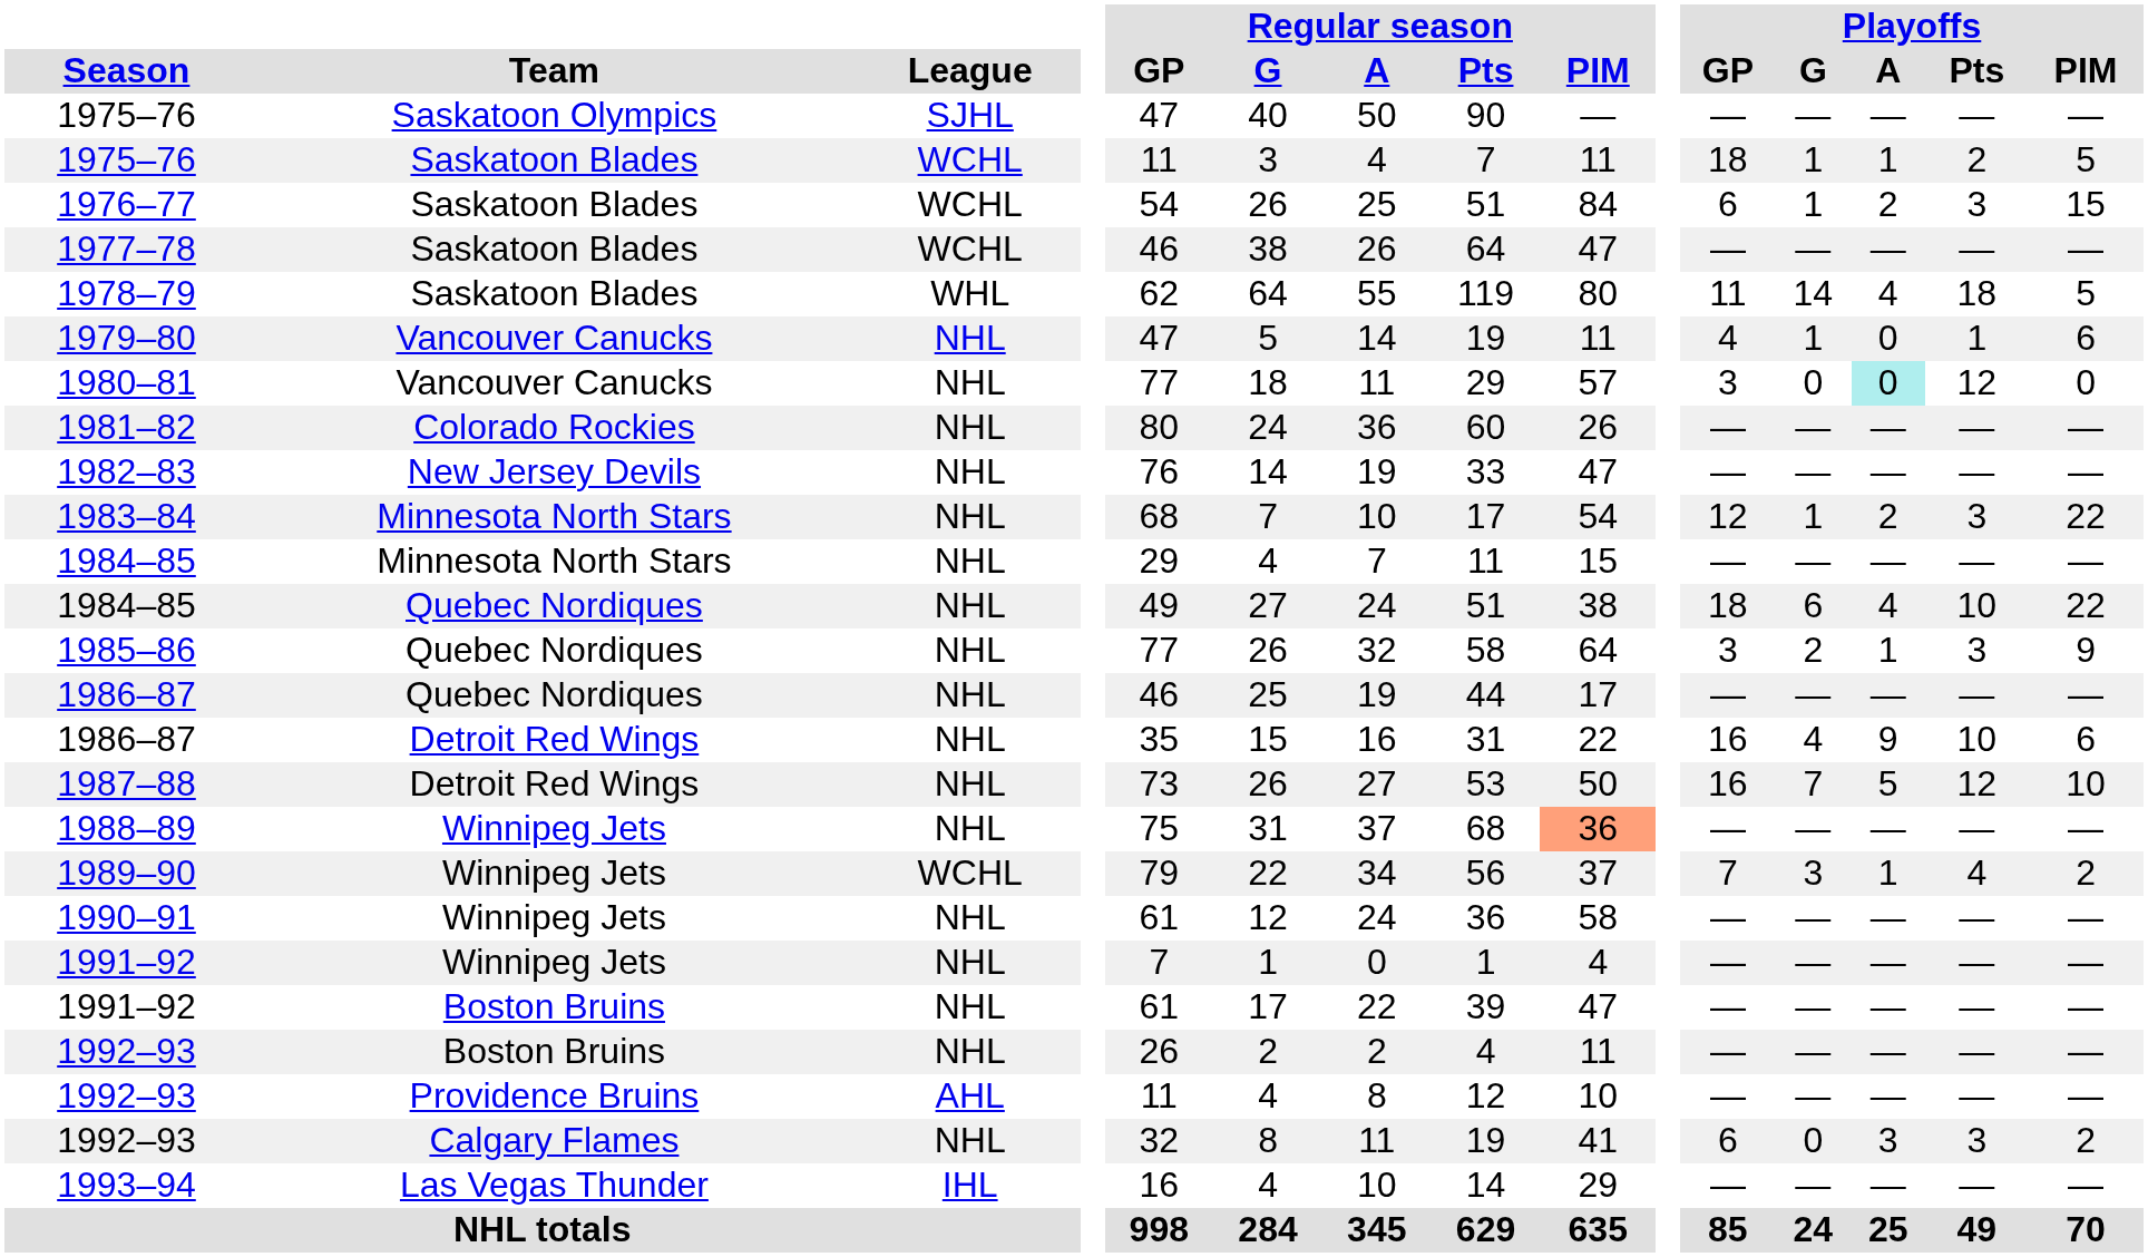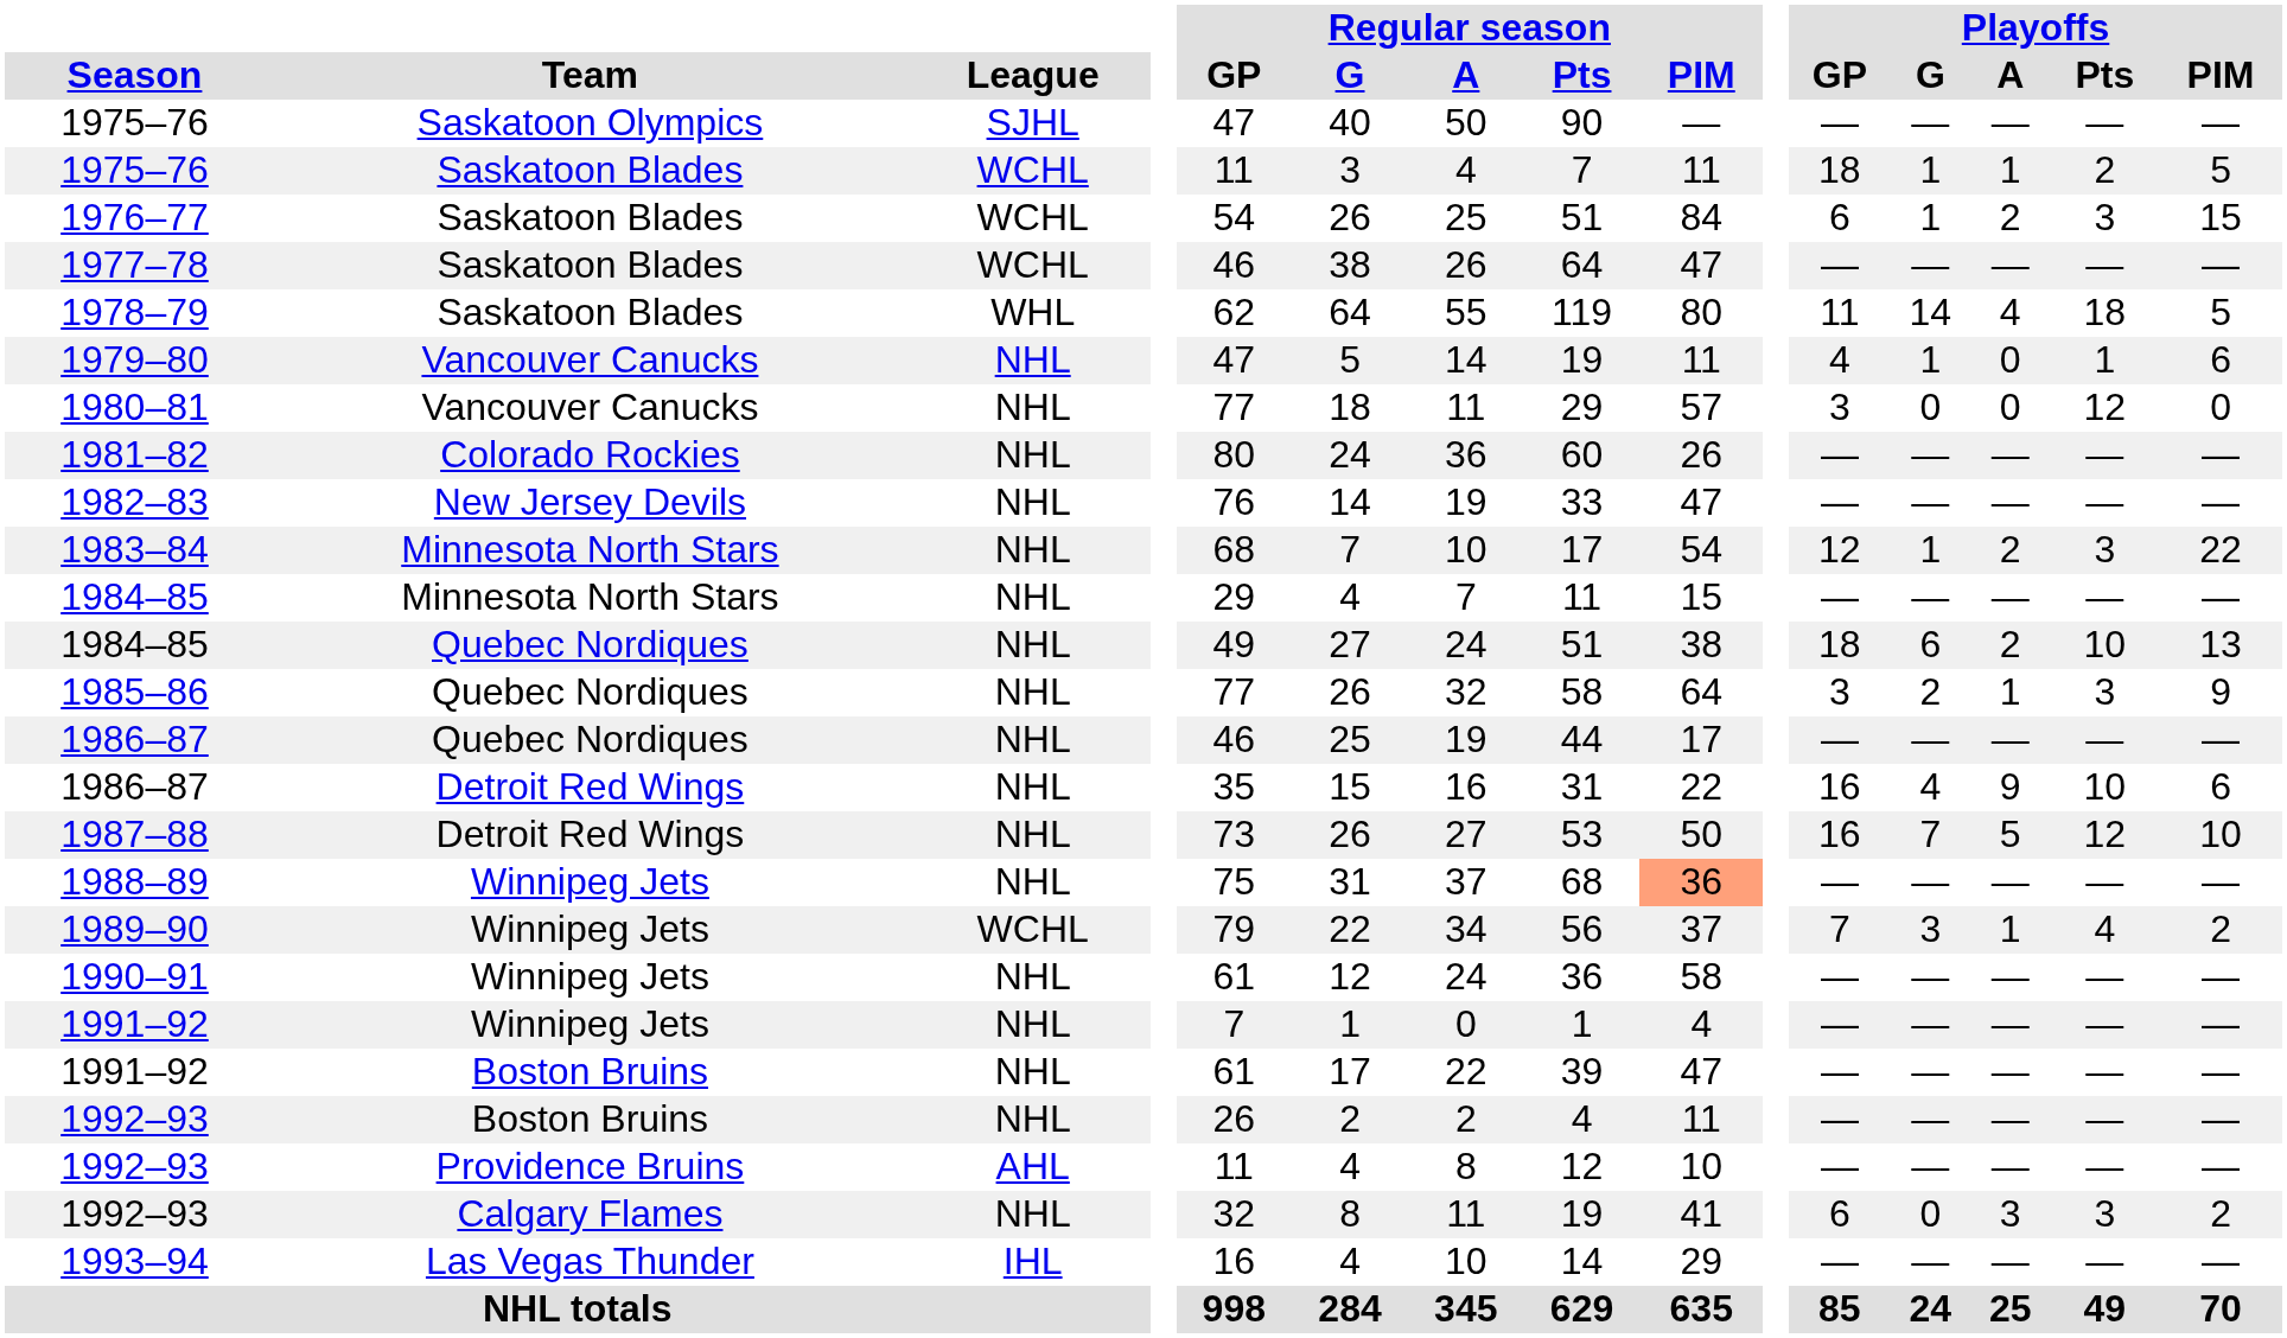1980–81 | Playoffs / A: paleturquoise background -> no background
1984–85 / Quebec Nordiques | Playoffs / A: 4 -> 2
1984–85 / Quebec Nordiques | Playoffs / PIM: 22 -> 13
